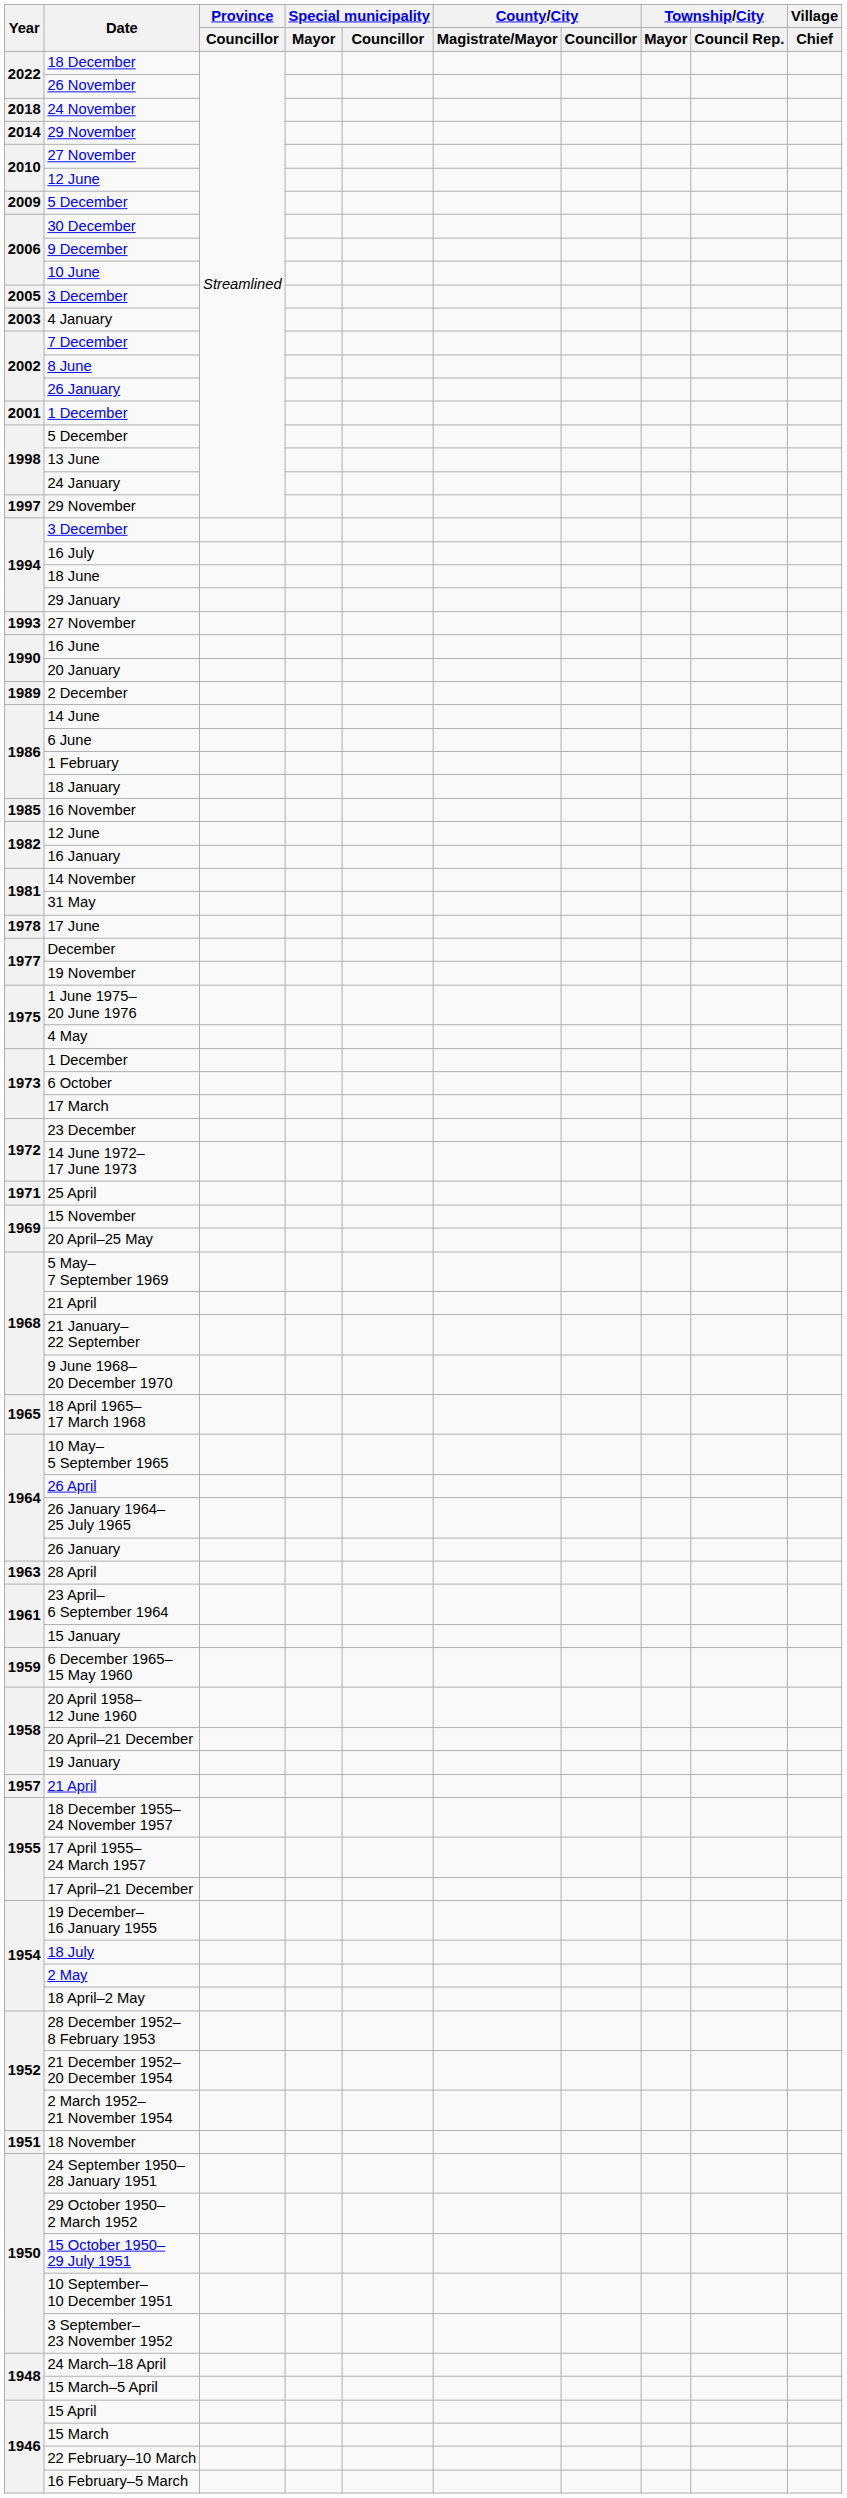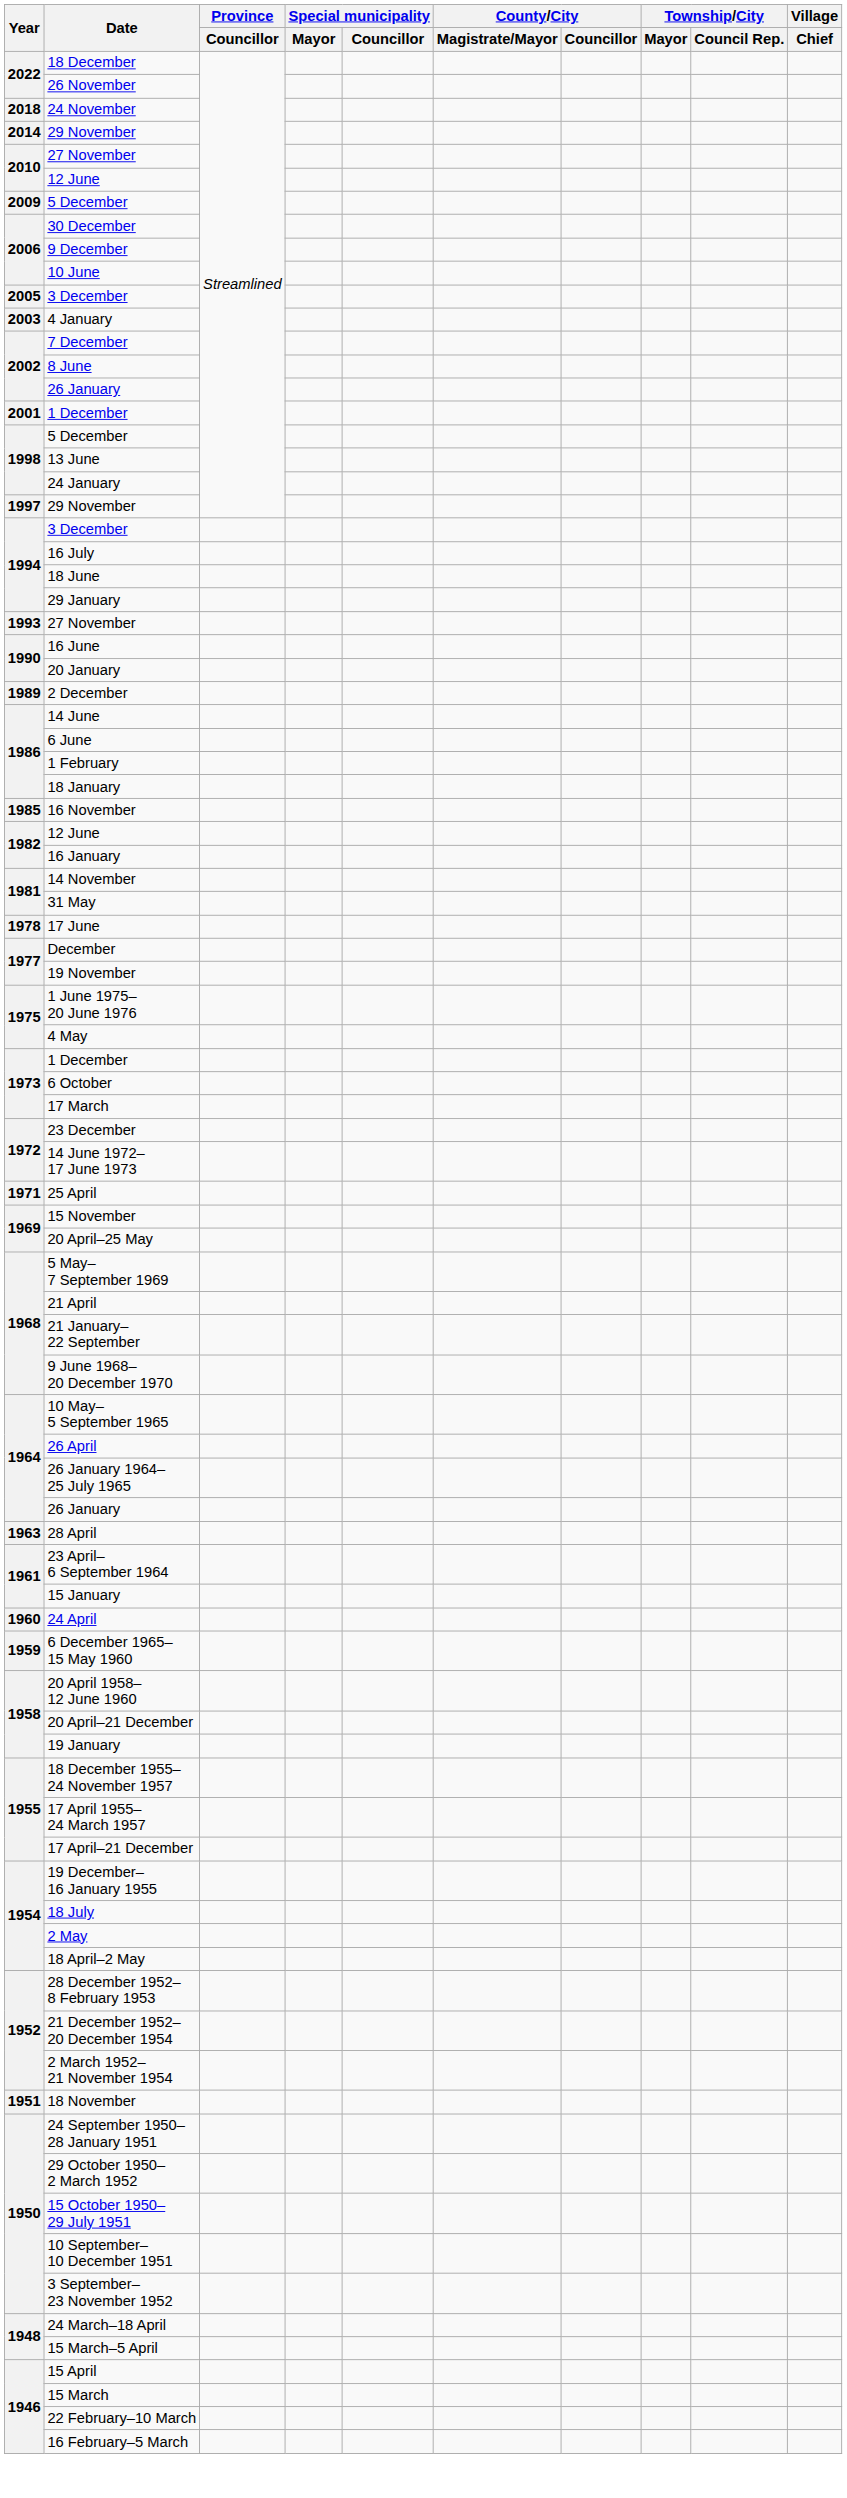- row: 1965 | 18 April 1965– 17 March 1968
+ row: 1960 | 24 April
- row: 1957 | 21 April
